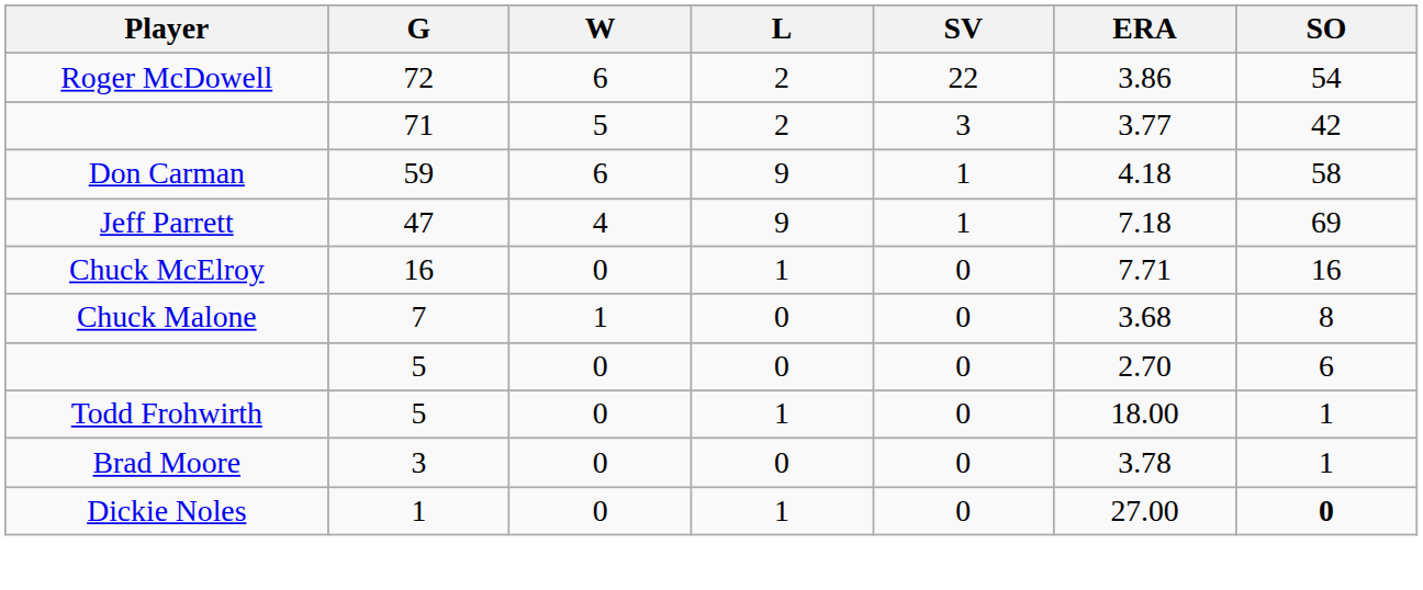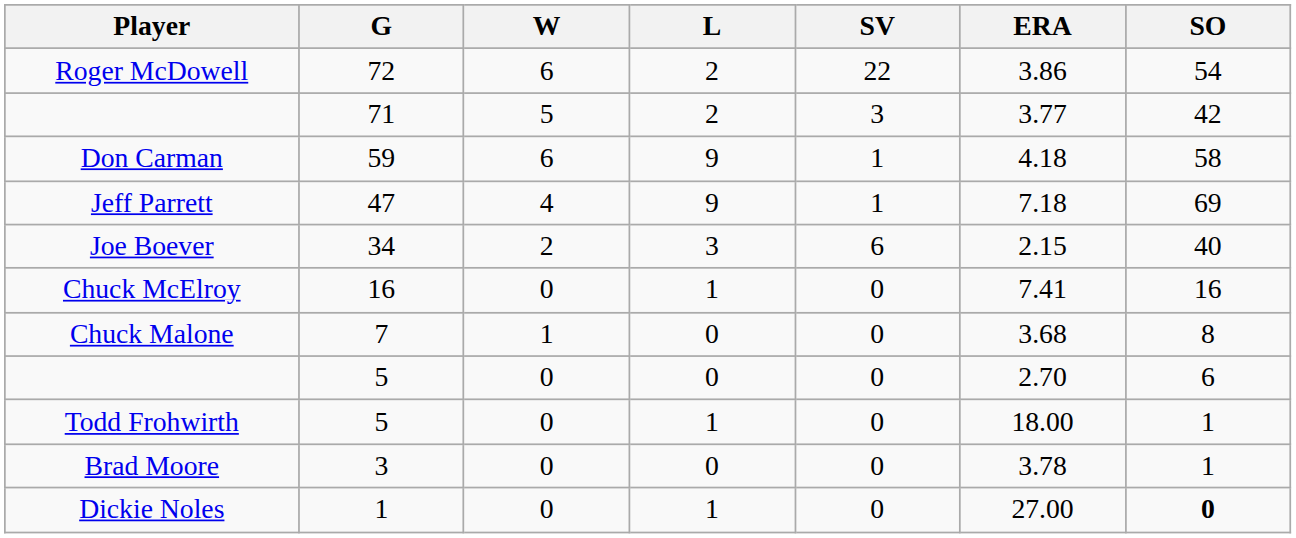+ row: Joe Boever | 34 | 2 | 3 | 6 | 2.15 | 40
Chuck McElroy | ERA: 7.71 -> 7.41
